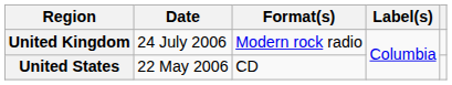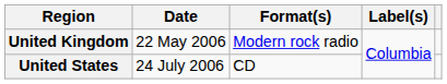United Kingdom | Date: 24 July 2006 -> 22 May 2006
United States | Date: 22 May 2006 -> 24 July 2006
